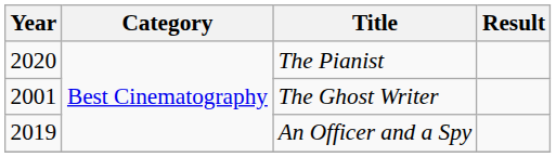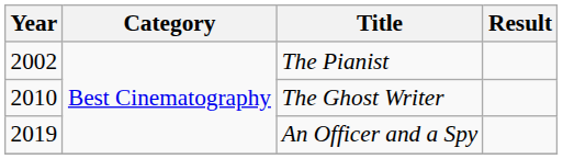The Pianist | Year: 2020 -> 2002
The Ghost Writer | Year: 2001 -> 2010
